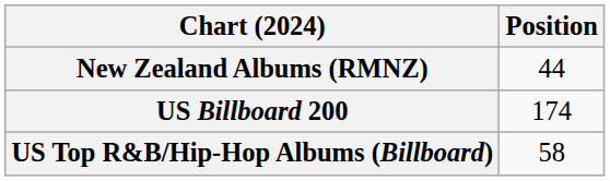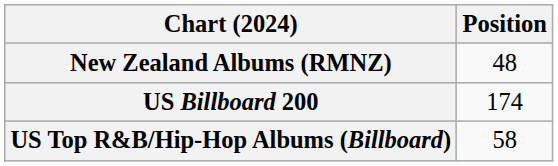New Zealand Albums (RMNZ) | Position: 44 -> 48
